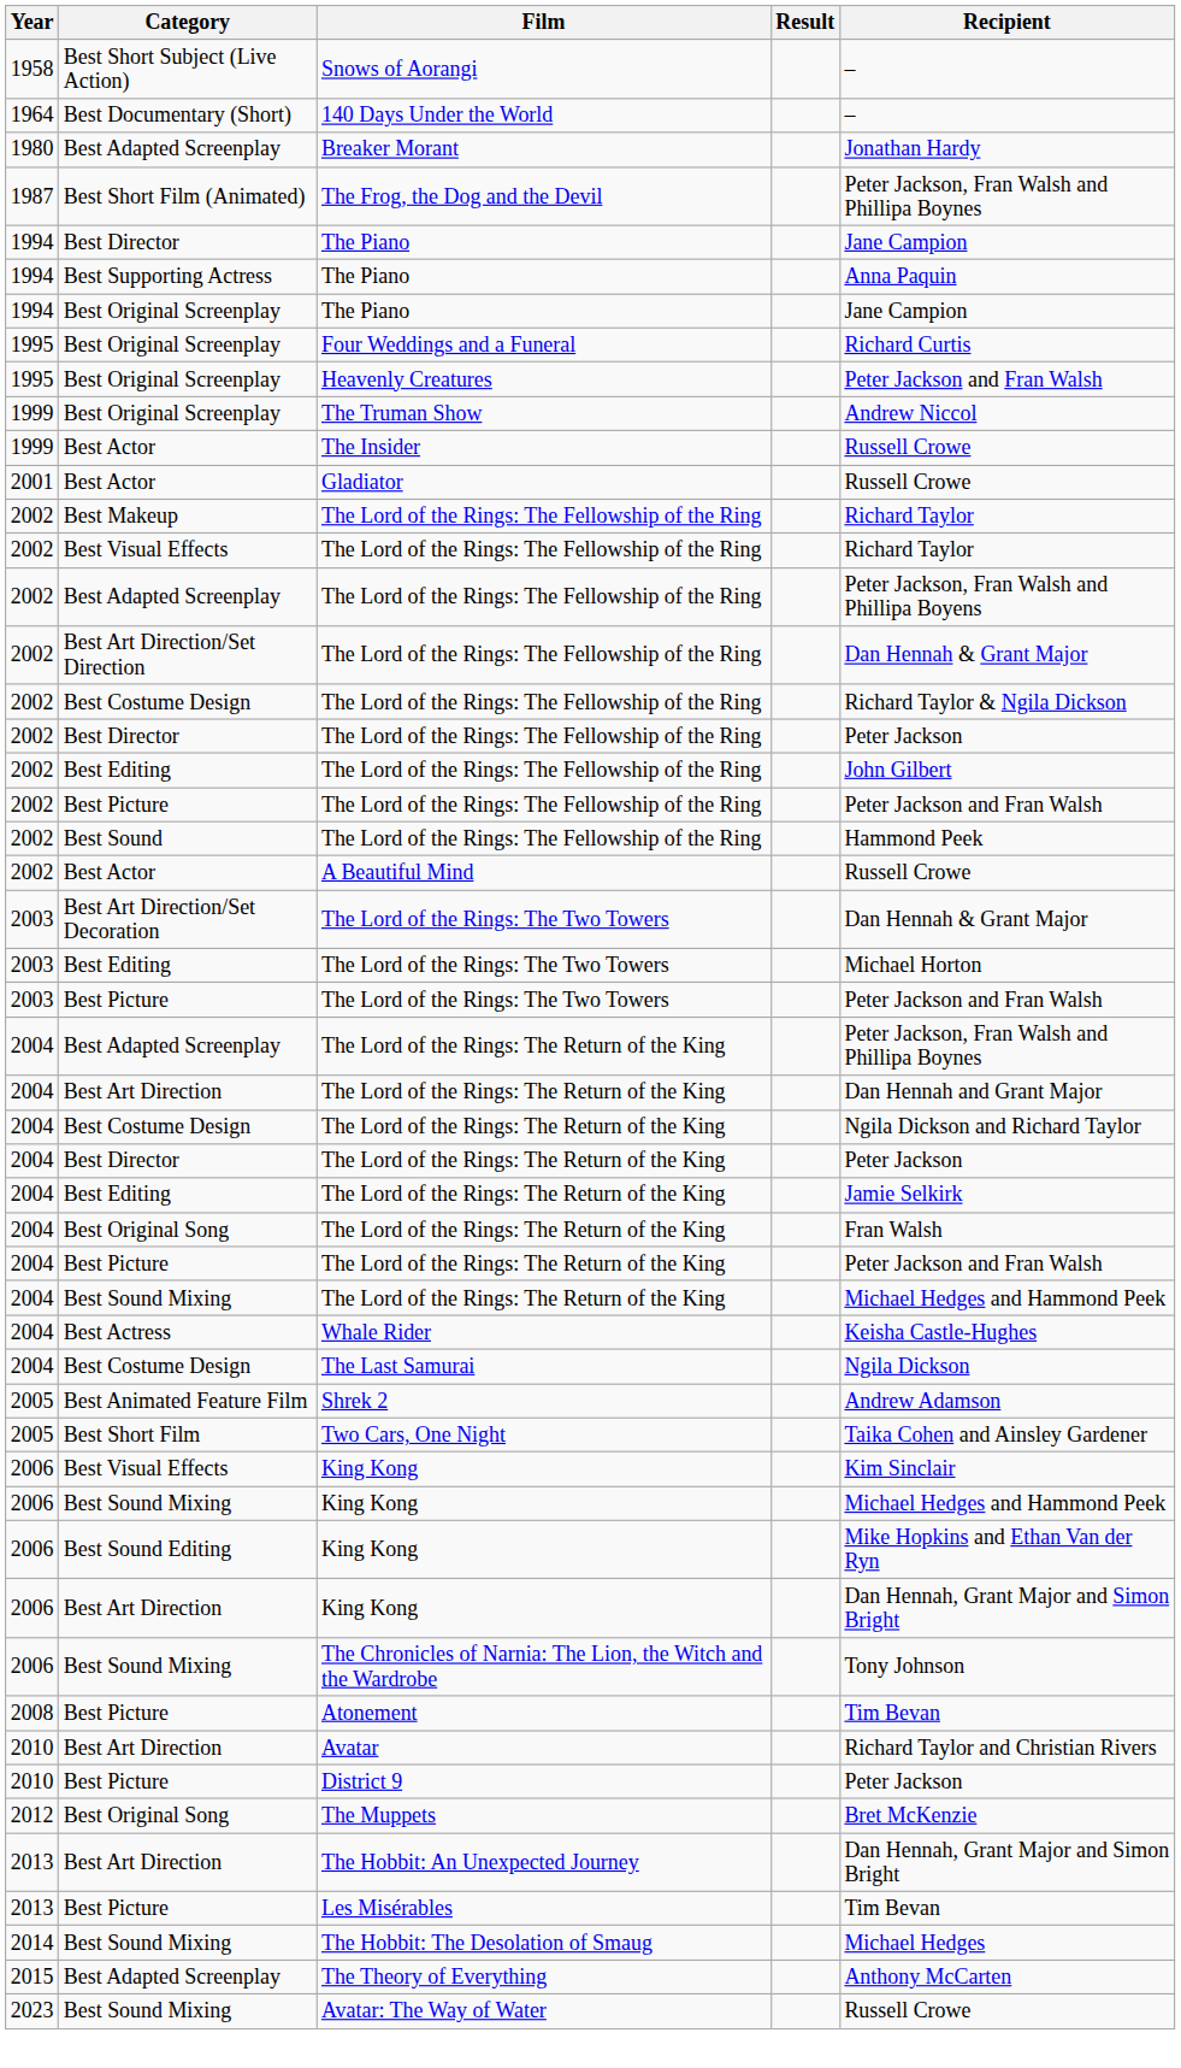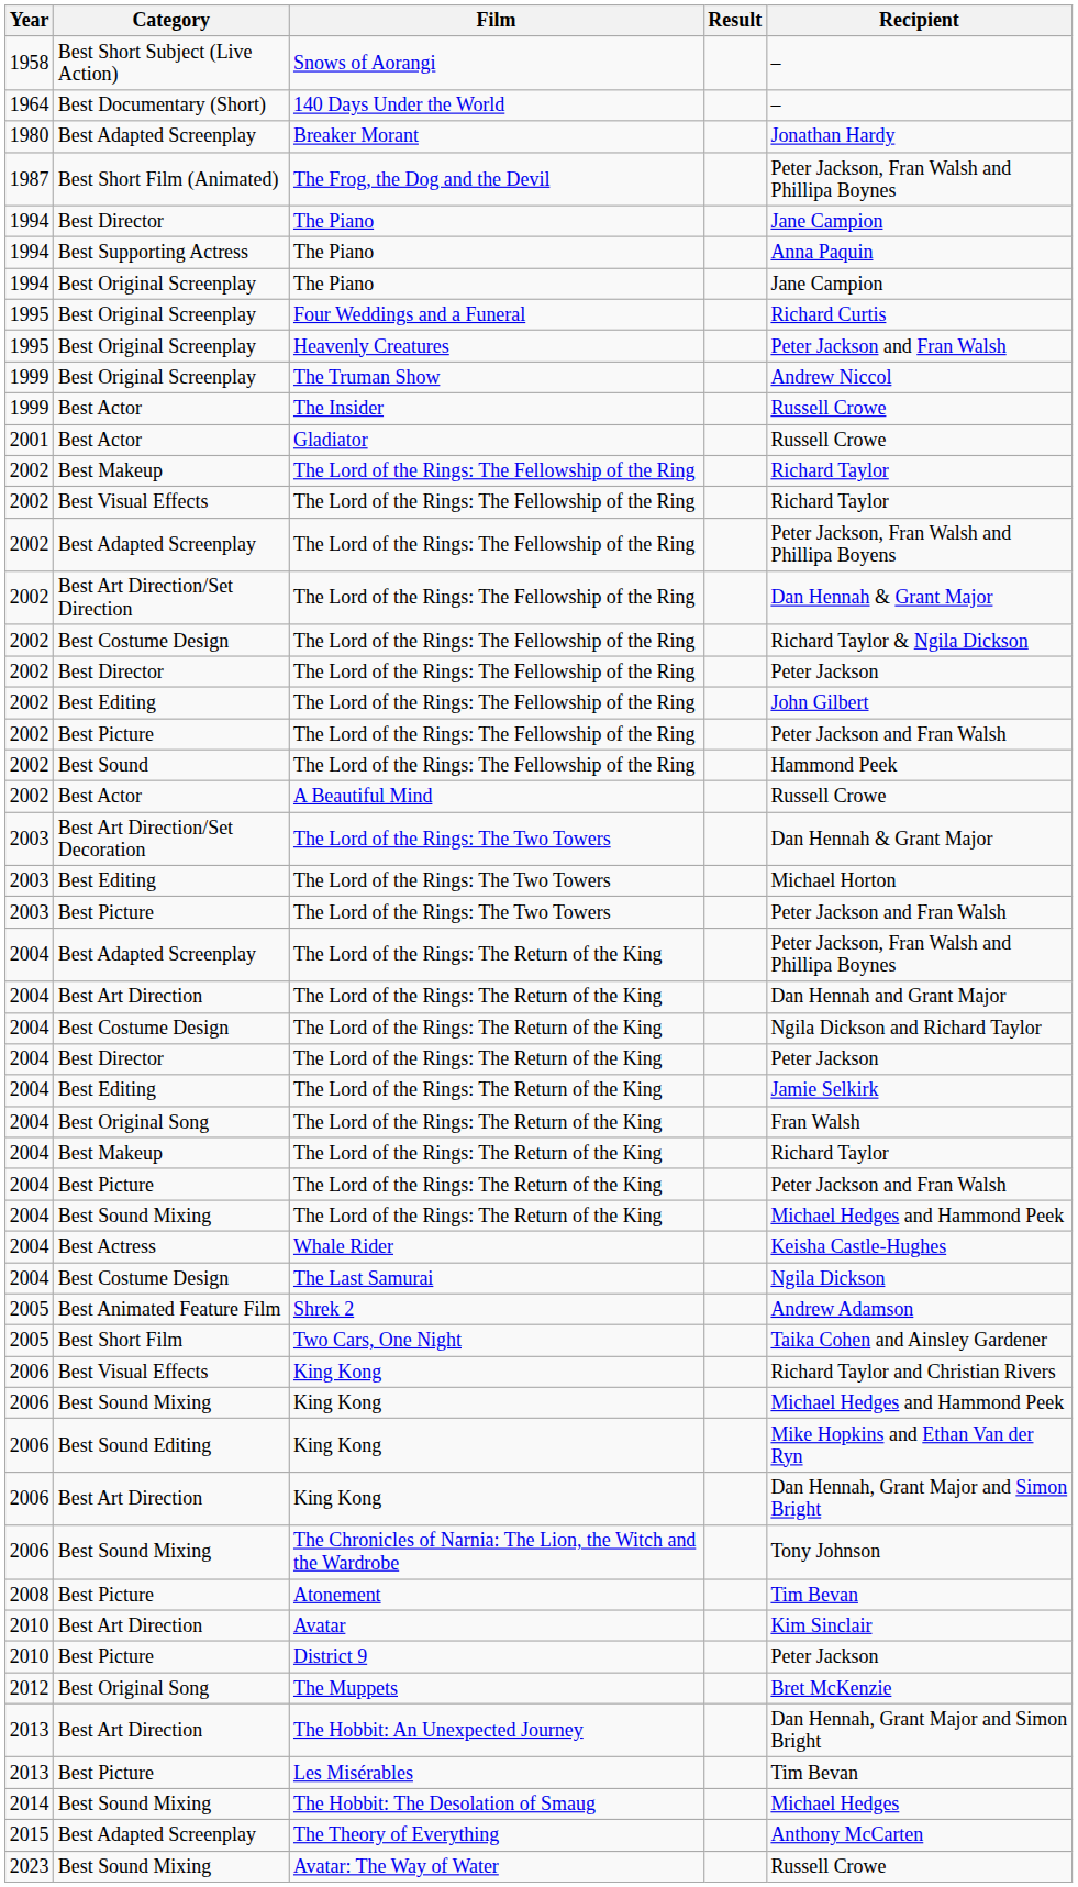+ row: 2004 | Best Makeup | The Lord of the Rings: The Return of the King | Richard Taylor
Best Visual Effects / King Kong | Recipient: Kim Sinclair -> Richard Taylor and Christian Rivers
Avatar | Recipient: Richard Taylor and Christian Rivers -> Kim Sinclair
